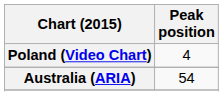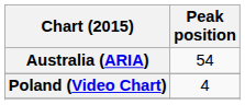rows swapped: Australia (ARIA) <-> Poland (Video Chart)
